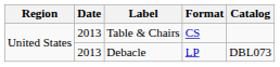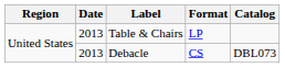Table & Chairs | Format: CS -> LP
Debacle | Format: LP -> CS
